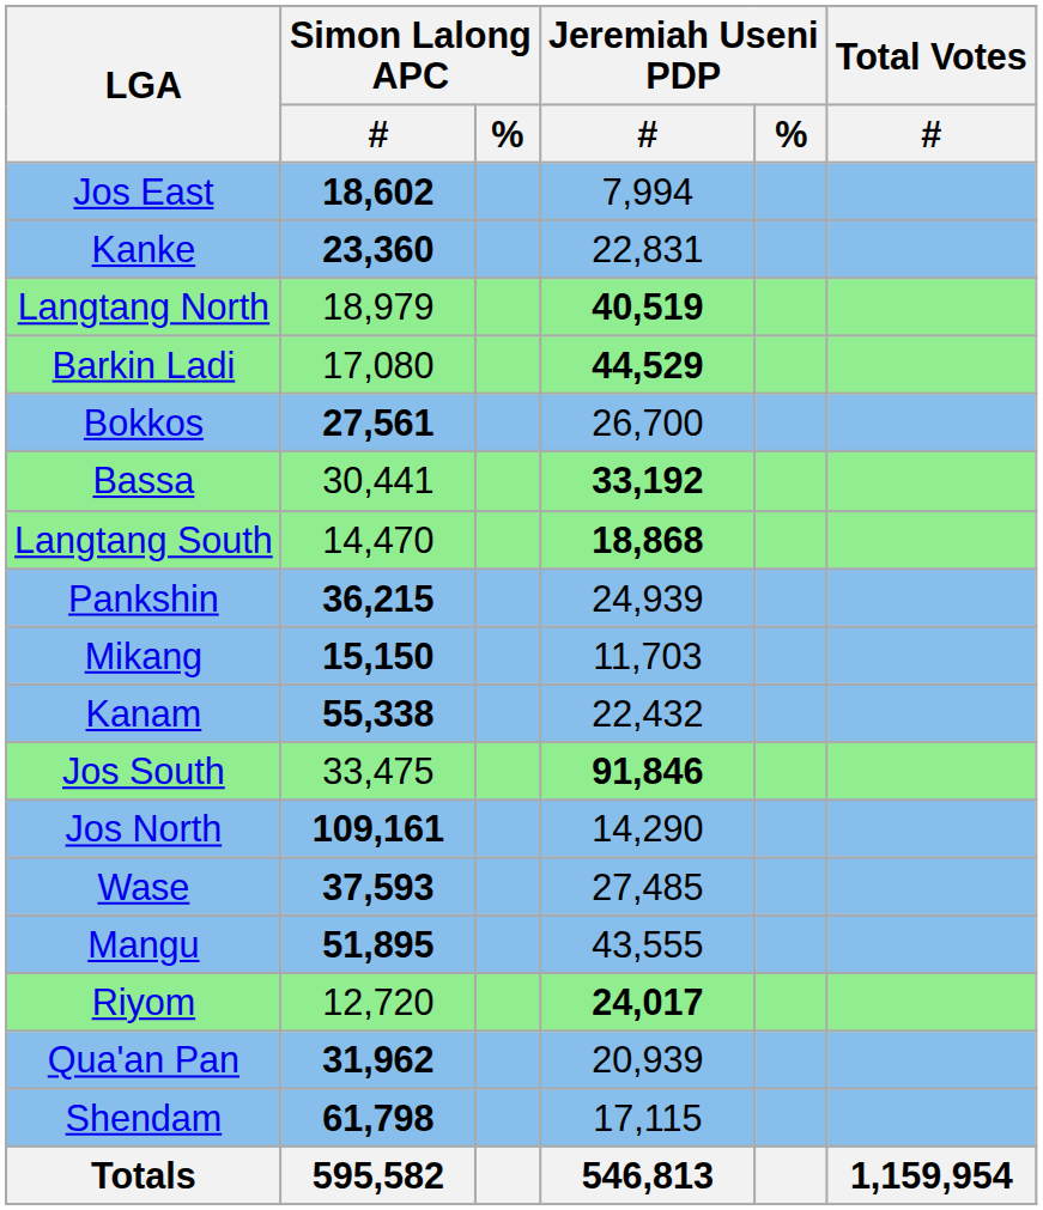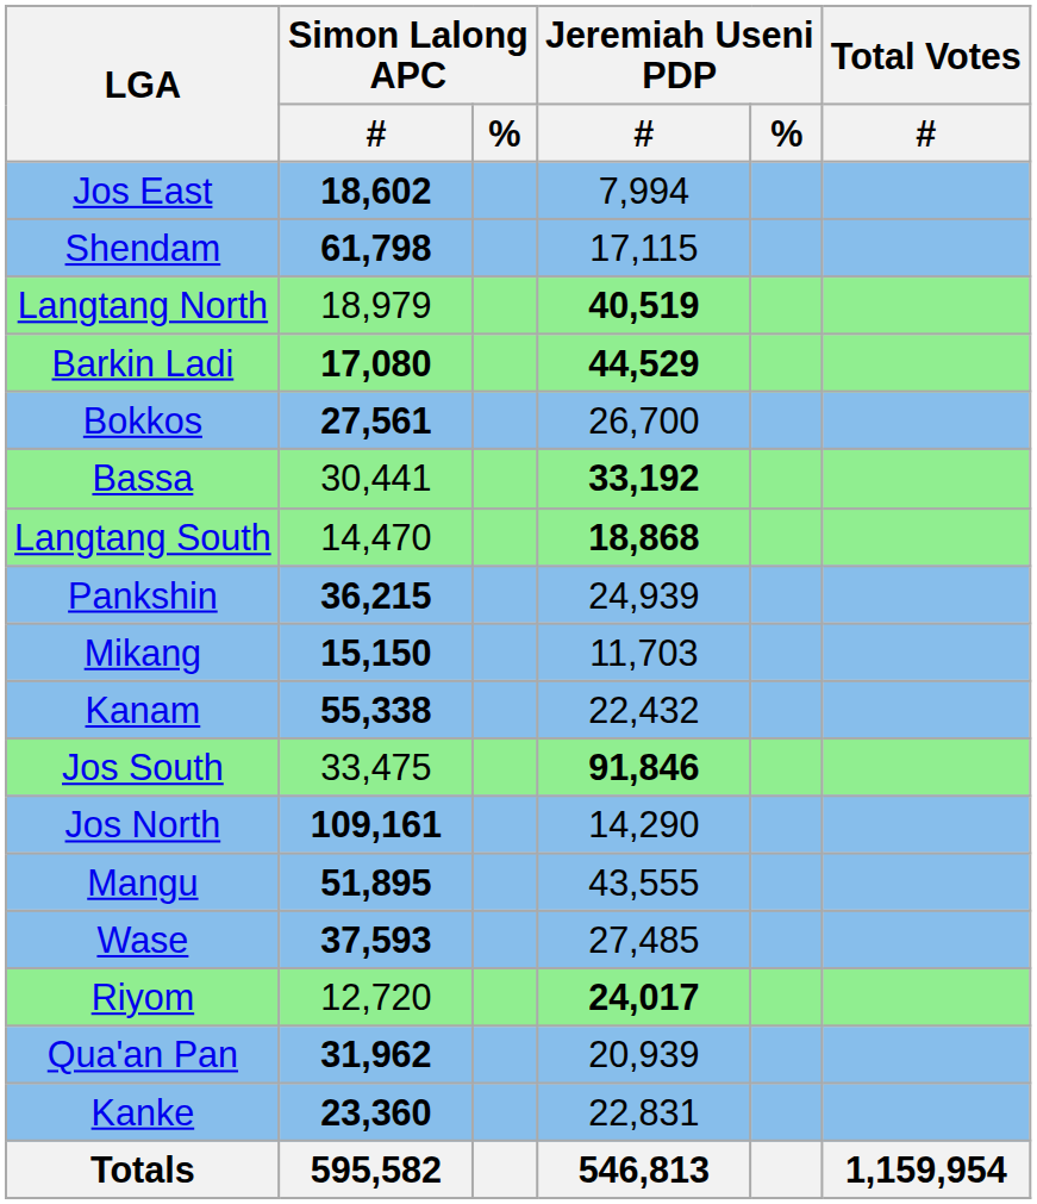rows swapped: Kanke <-> Shendam
Barkin Ladi | Simon Lalong APC / #: normal -> bold
rows swapped: Wase <-> Mangu
